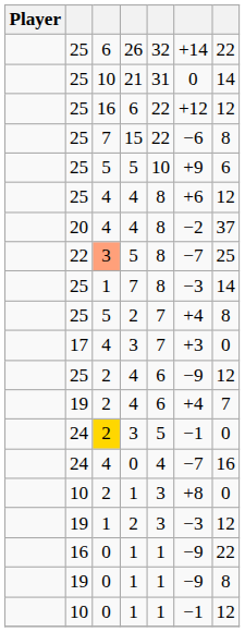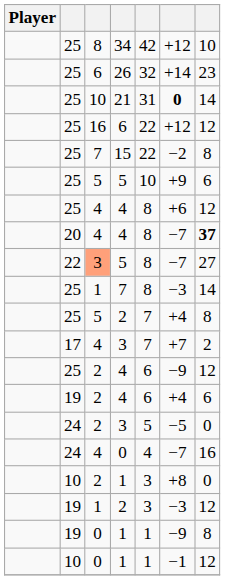+ row: 25 | 8 | 34 | 42 | +12 | 10
26 | column 7: 22 -> 23
21 | column 6: normal -> bold
15 | column 6: −6 -> −2
20 / 4 | column 6: −2 -> −7
20 / 4 | column 7: normal -> bold
22 / 5 | column 7: 25 -> 27
17 / 3 | column 6: +3 -> +7
17 / 3 | column 7: 0 -> 2
19 / 4 | column 7: 7 -> 6
24 / 3 | column 3: gold background -> no background
24 / 3 | column 6: −1 -> −5
- row: 16 | 0 | 1 | 1 | −9 | 22
